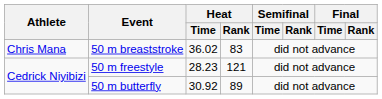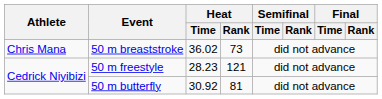50 m breaststroke | Heat / Rank: 83 -> 73
50 m butterfly | Heat / Rank: 89 -> 81
